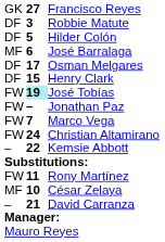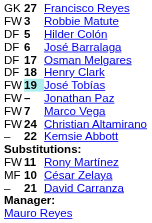Robbie Matute | column 1: DF -> FW
José Barralaga | column 1: MF -> DF
Henry Clark | column 2: 15 -> 18
